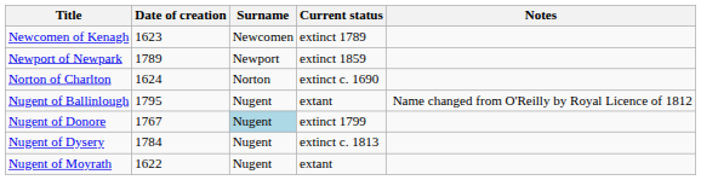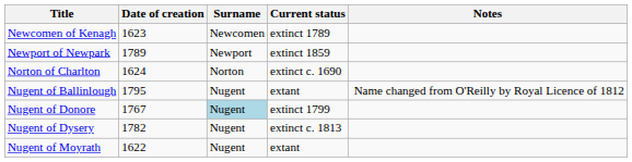Nugent of Dysery | Date of creation: 1784 -> 1782
